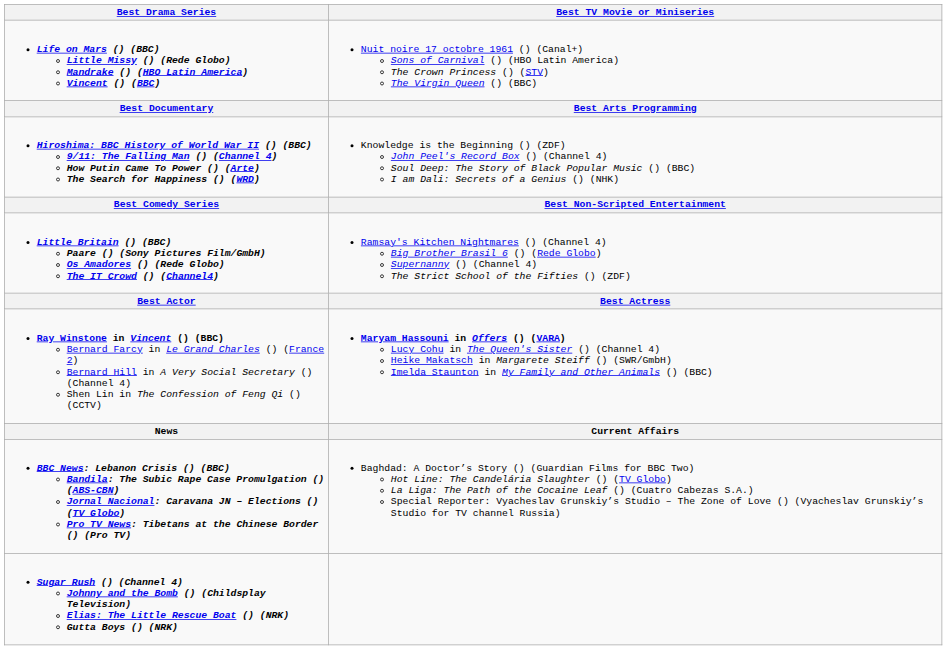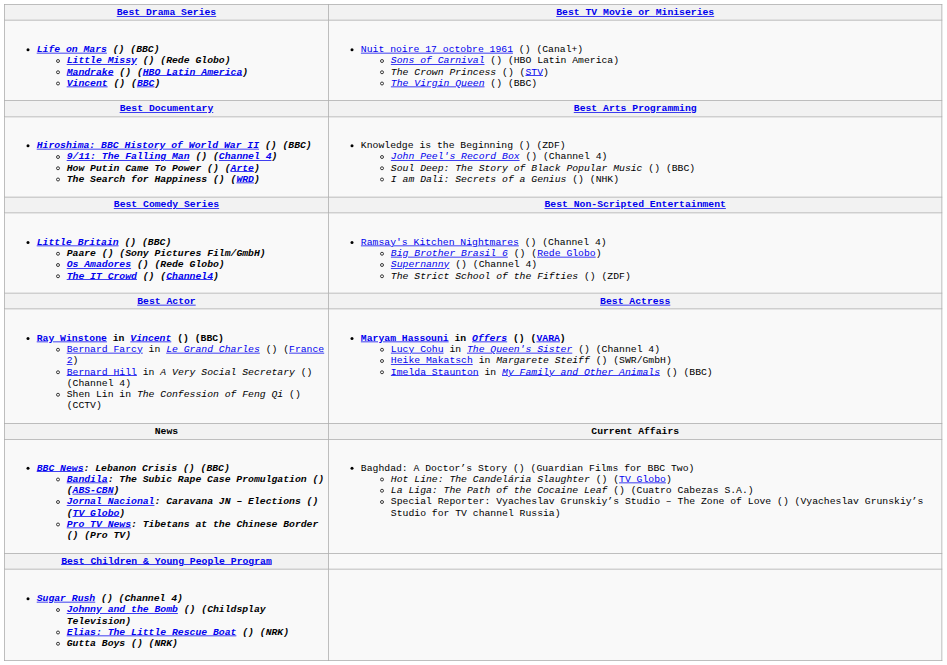+ row: Best Children & Young People Program
